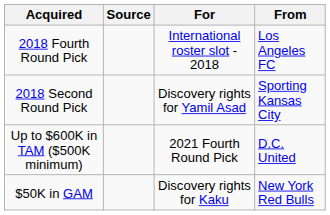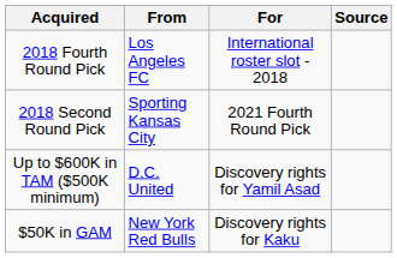columns swapped: From <-> Source
2018 Second Round Pick | For: Discovery rights for Yamil Asad -> 2021 Fourth Round Pick
Up to $600K in TAM ($500K minimum) | For: 2021 Fourth Round Pick -> Discovery rights for Yamil Asad
